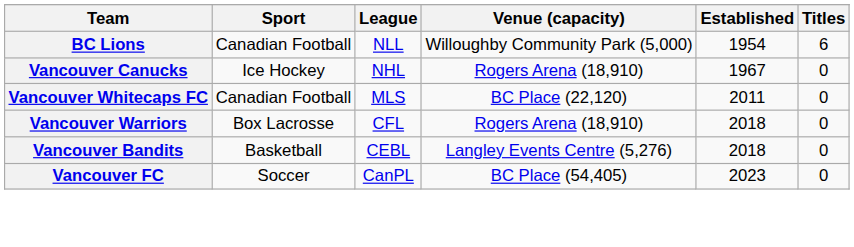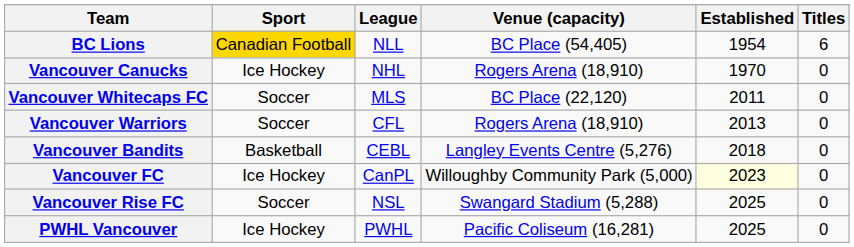BC Lions | Sport: no background -> gold background
BC Lions | Venue (capacity): Willoughby Community Park (5,000) -> BC Place (54,405)
Vancouver Canucks | Established: 1967 -> 1970
Vancouver Whitecaps FC | Sport: Canadian Football -> Soccer
Vancouver Warriors | Sport: Box Lacrosse -> Soccer
Vancouver Warriors | Established: 2018 -> 2013
Vancouver FC | Sport: Soccer -> Ice Hockey
Vancouver FC | Venue (capacity): BC Place (54,405) -> Willoughby Community Park (5,000)
Vancouver FC | Established: no background -> lightyellow background
+ row: Vancouver Rise FC | Soccer | NSL | Swangard Stadium (5,288) | 2025 | 0
+ row: PWHL Vancouver | Ice Hockey | PWHL | Pacific Coliseum (16,281) | 2025 | 0
